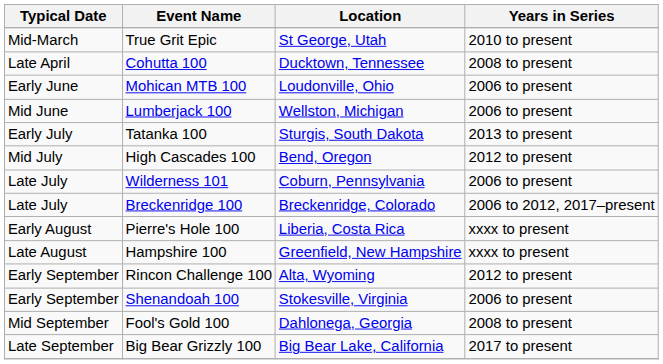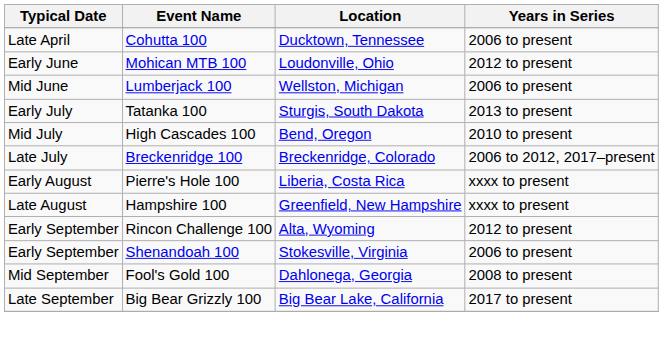- row: Mid-March | True Grit Epic | St George, Utah | 2010 to present
Cohutta 100 | Years in Series: 2008 to present -> 2006 to present
Mohican MTB 100 | Years in Series: 2006 to present -> 2012 to present
High Cascades 100 | Years in Series: 2012 to present -> 2010 to present
- row: Late July | Wilderness 101 | Coburn, Pennsylvania | 2006 to present
